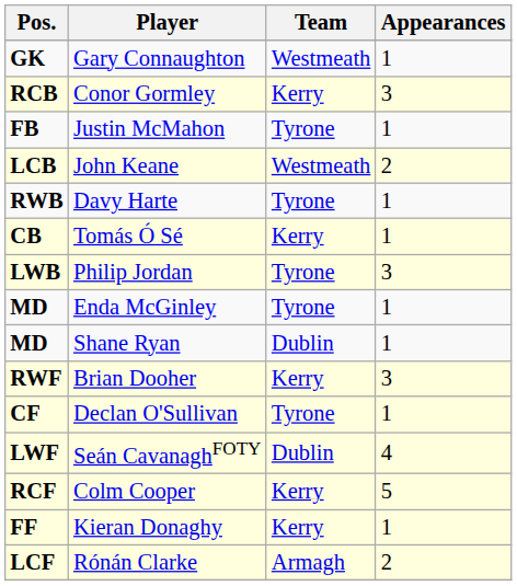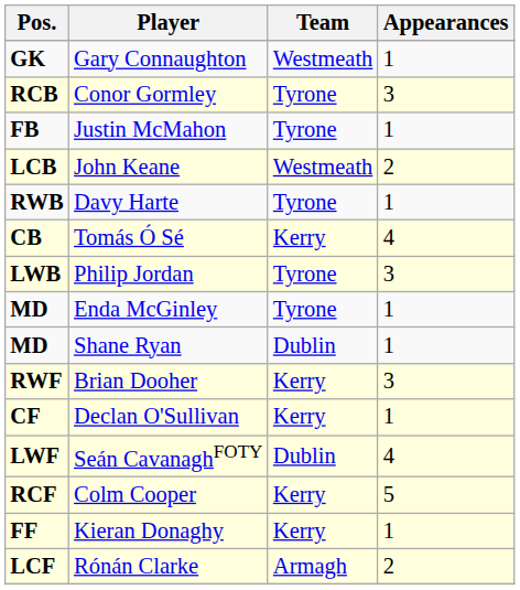Conor Gormley | Team: Kerry -> Tyrone
Tomás Ó Sé | Appearances: 1 -> 4
Declan O'Sullivan | Team: Tyrone -> Kerry
